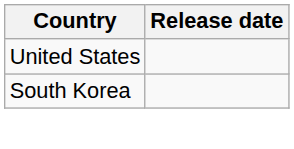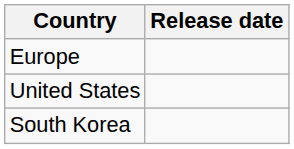+ row: Europe
